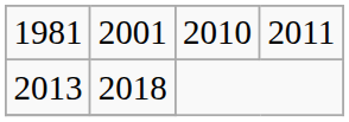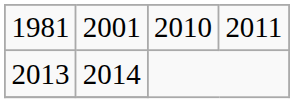2013 | column 2: 2018 -> 2014
